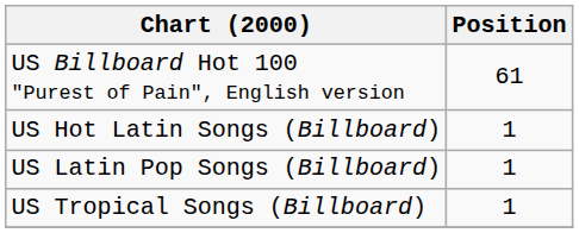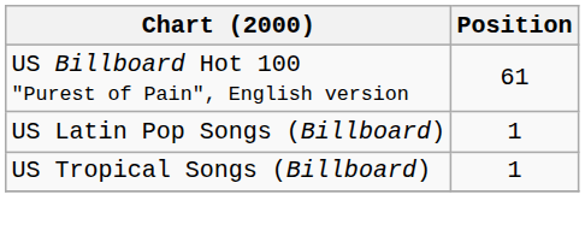- row: US Hot Latin Songs (Billboard) | 1
